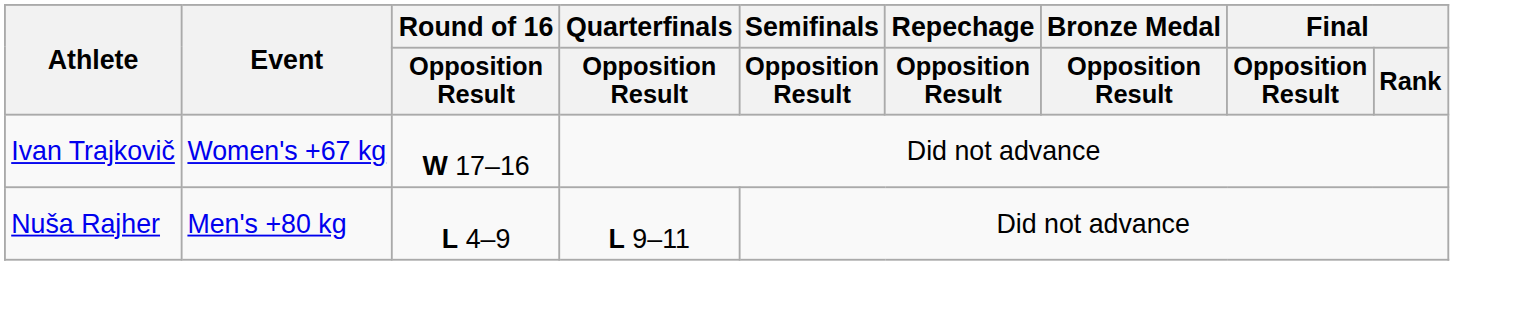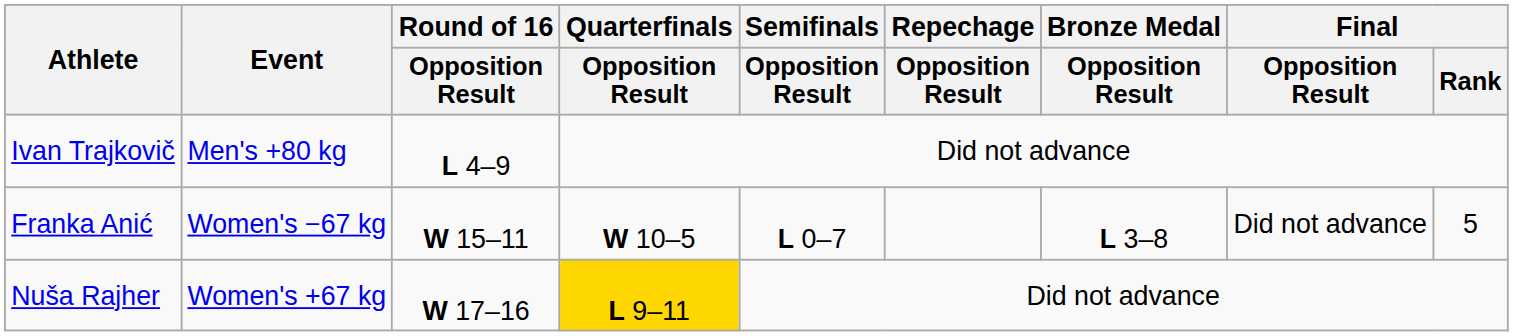Ivan Trajkovič | Event: Women's +67 kg -> Men's +80 kg
Ivan Trajkovič | Round of 16 / Opposition Result: W 17–16 -> L 4–9
+ row: Franka Anić | Women's −67 kg | W 15–11 | W 10–5 | L 0–7 | L 3–8 | Did not advance | 5
Nuša Rajher | Event: Men's +80 kg -> Women's +67 kg
Nuša Rajher | Round of 16 / Opposition Result: L 4–9 -> W 17–16
Nuša Rajher | Quarterfinals / Opposition Result: no background -> gold background
